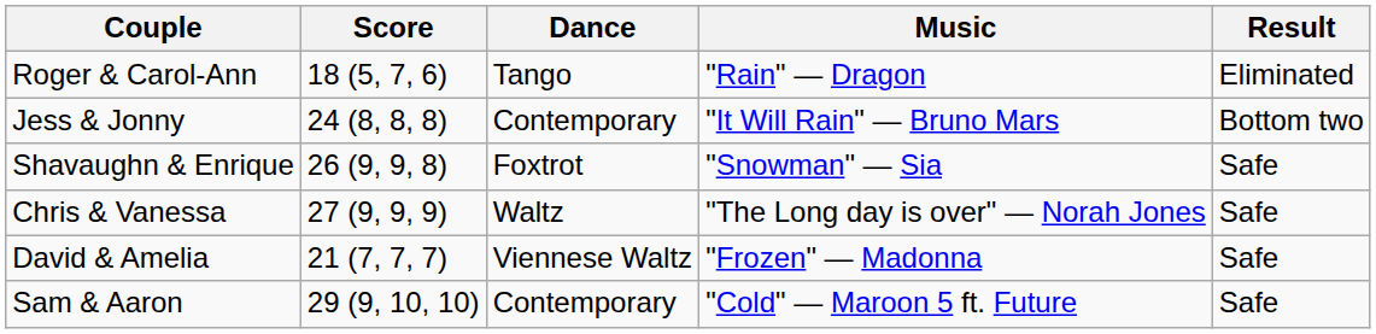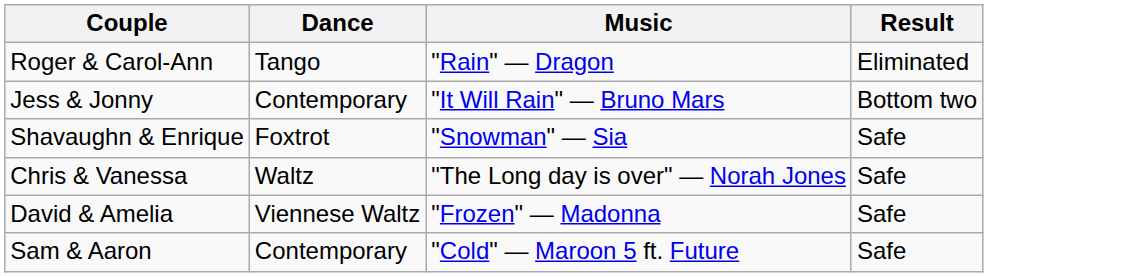- column: Score | 18 (5, 7, 6) | 24 (8, 8, 8) | 26 (9, 9, 8) | 27 (9, 9, 9) | 21 (7, 7, 7) | 29 (9, 10, 10)
